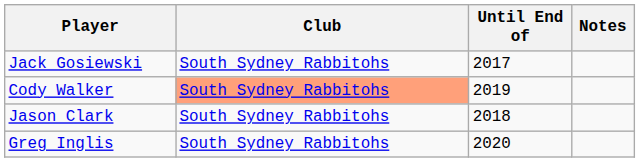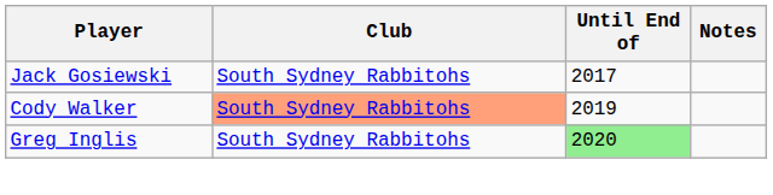- row: Jason Clark | South Sydney Rabbitohs | 2018
Greg Inglis | Until End of: no background -> lightgreen background
